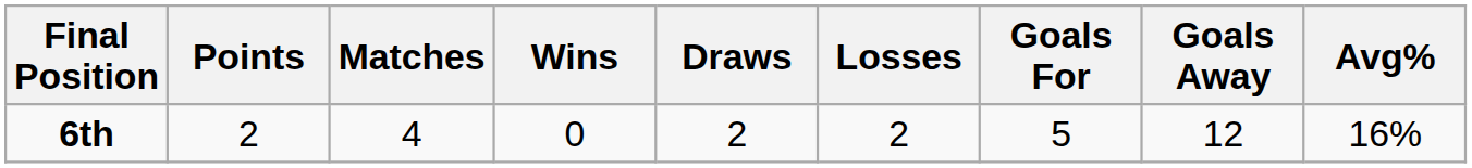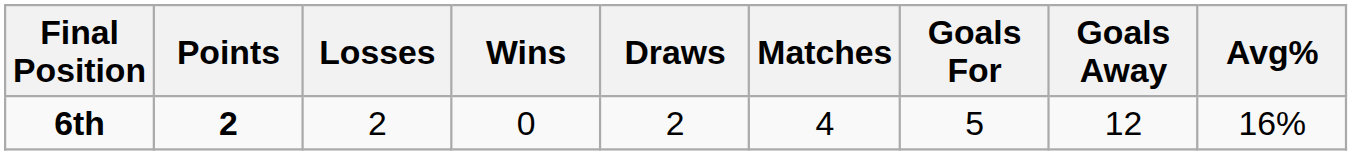columns swapped: Matches <-> Losses
6th | Points: normal -> bold
